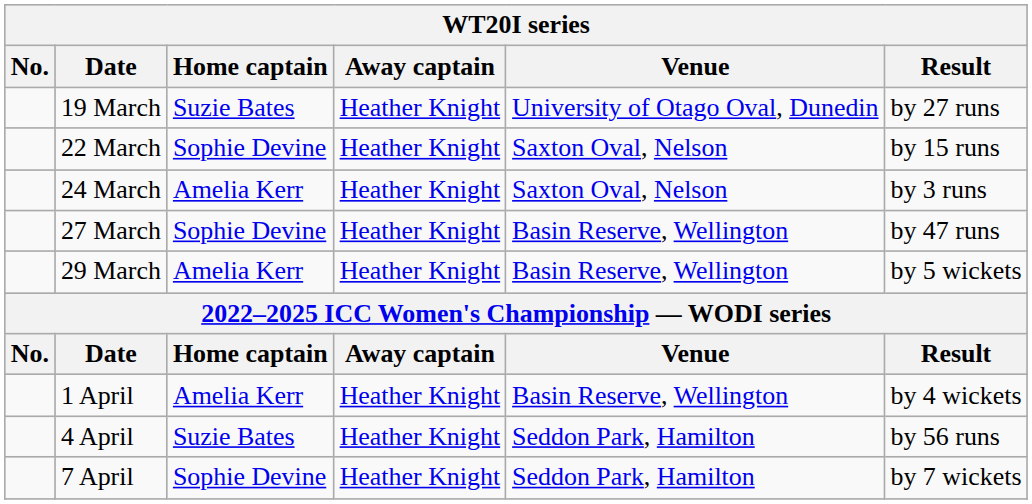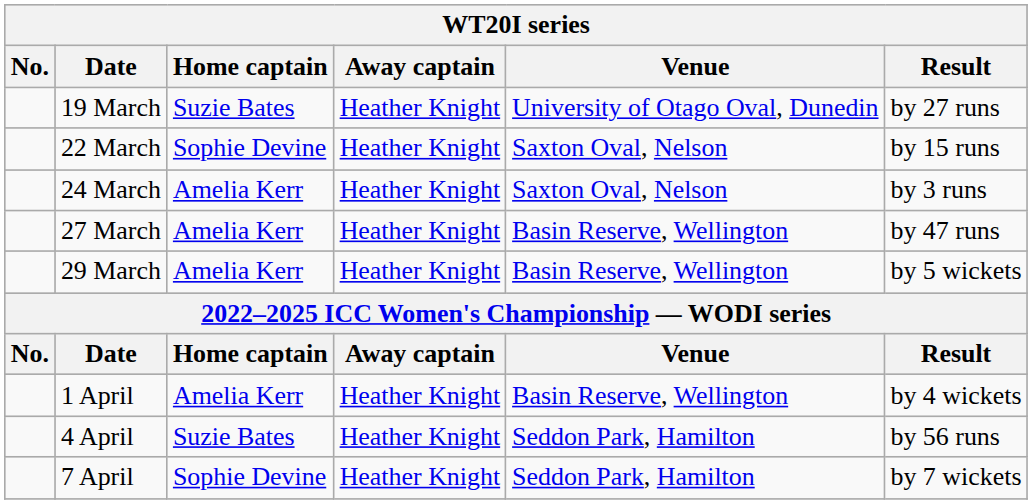27 March | Home captain: Sophie Devine -> Amelia Kerr
